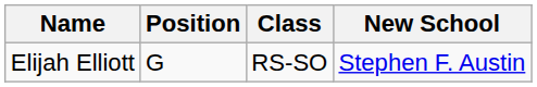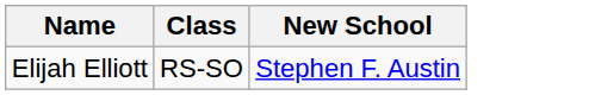- column: Position | G
